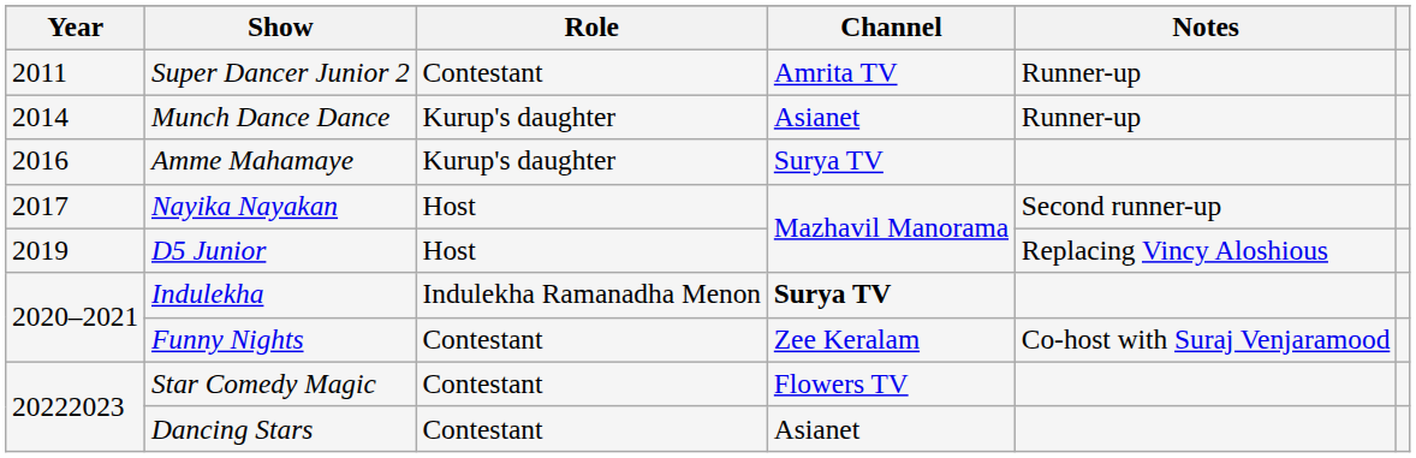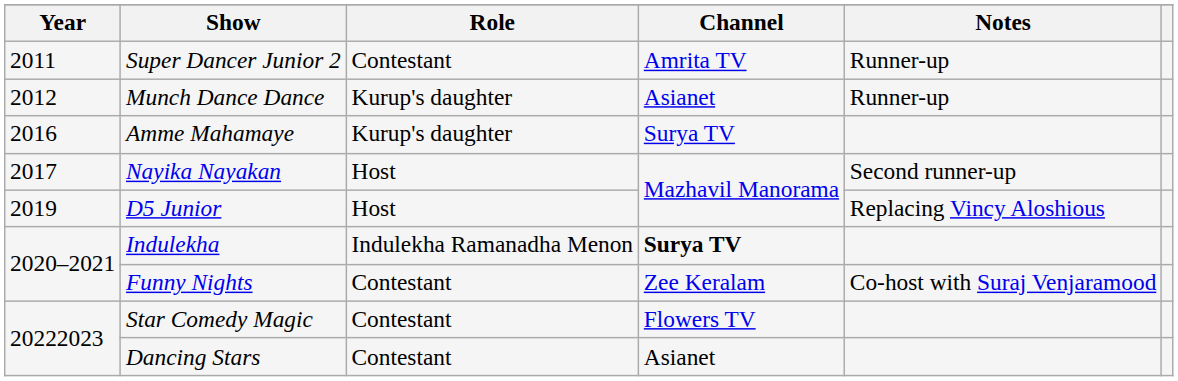Munch Dance Dance | Year: 2014 -> 2012
